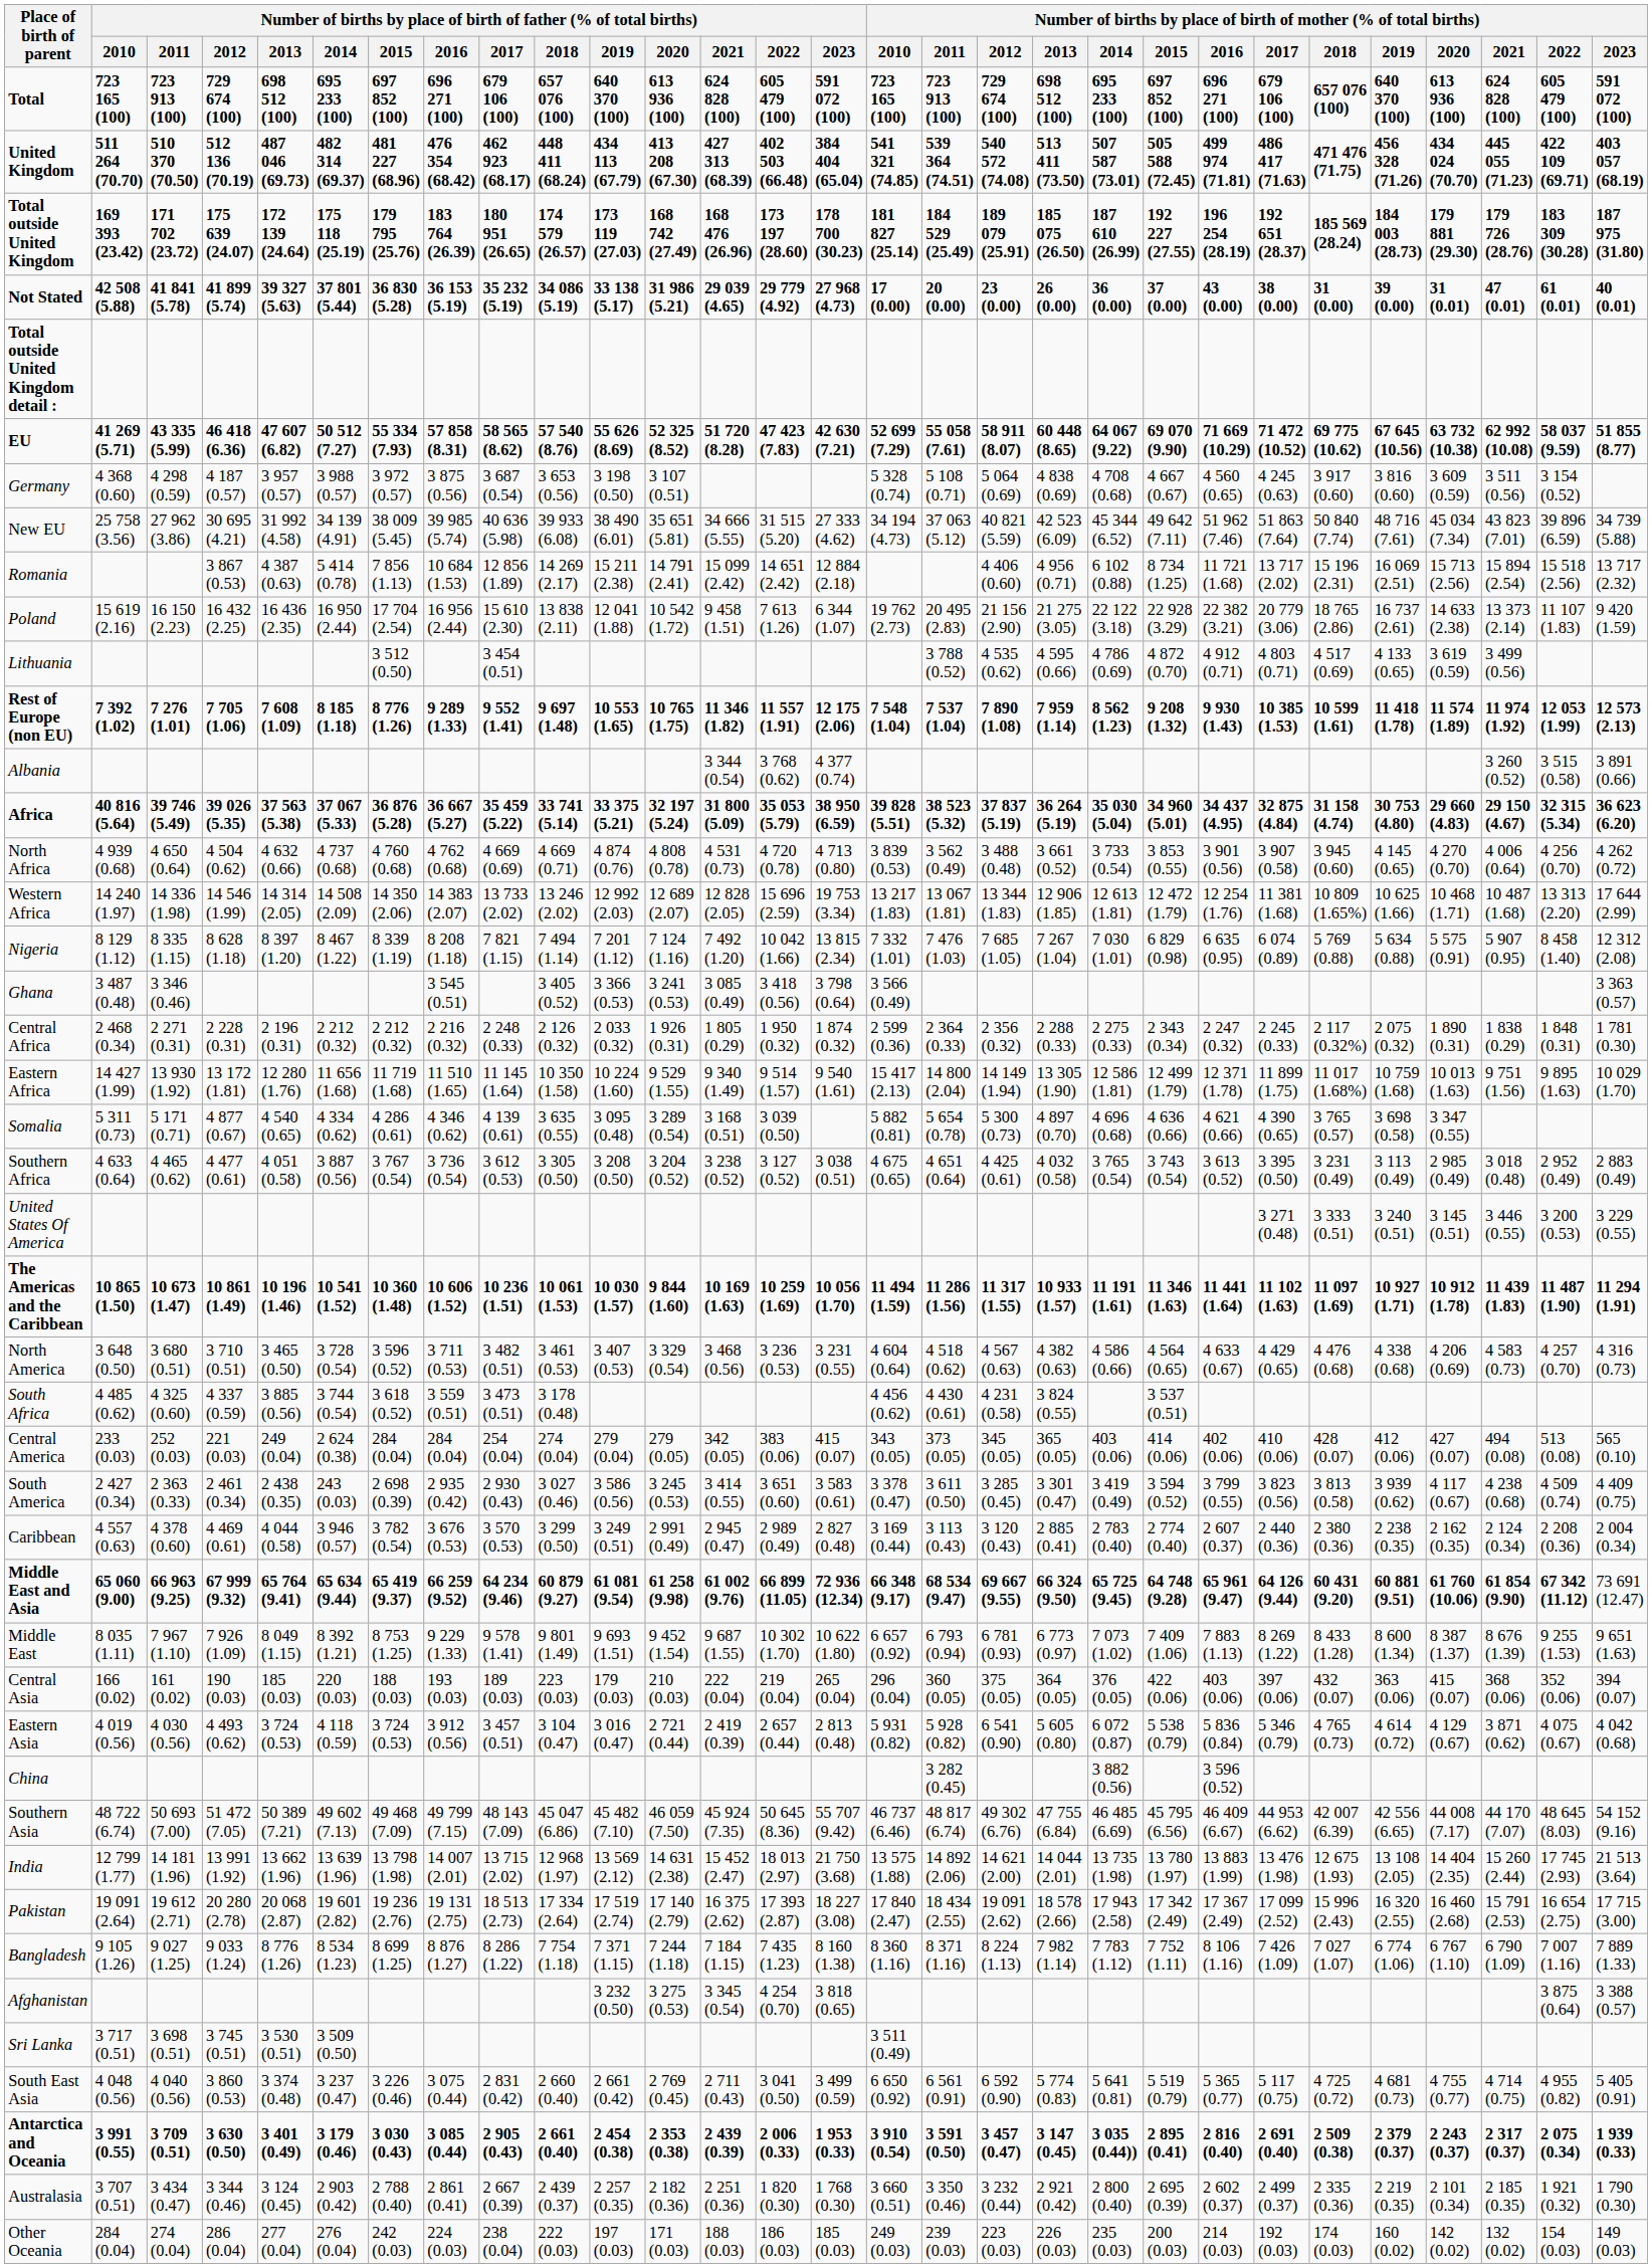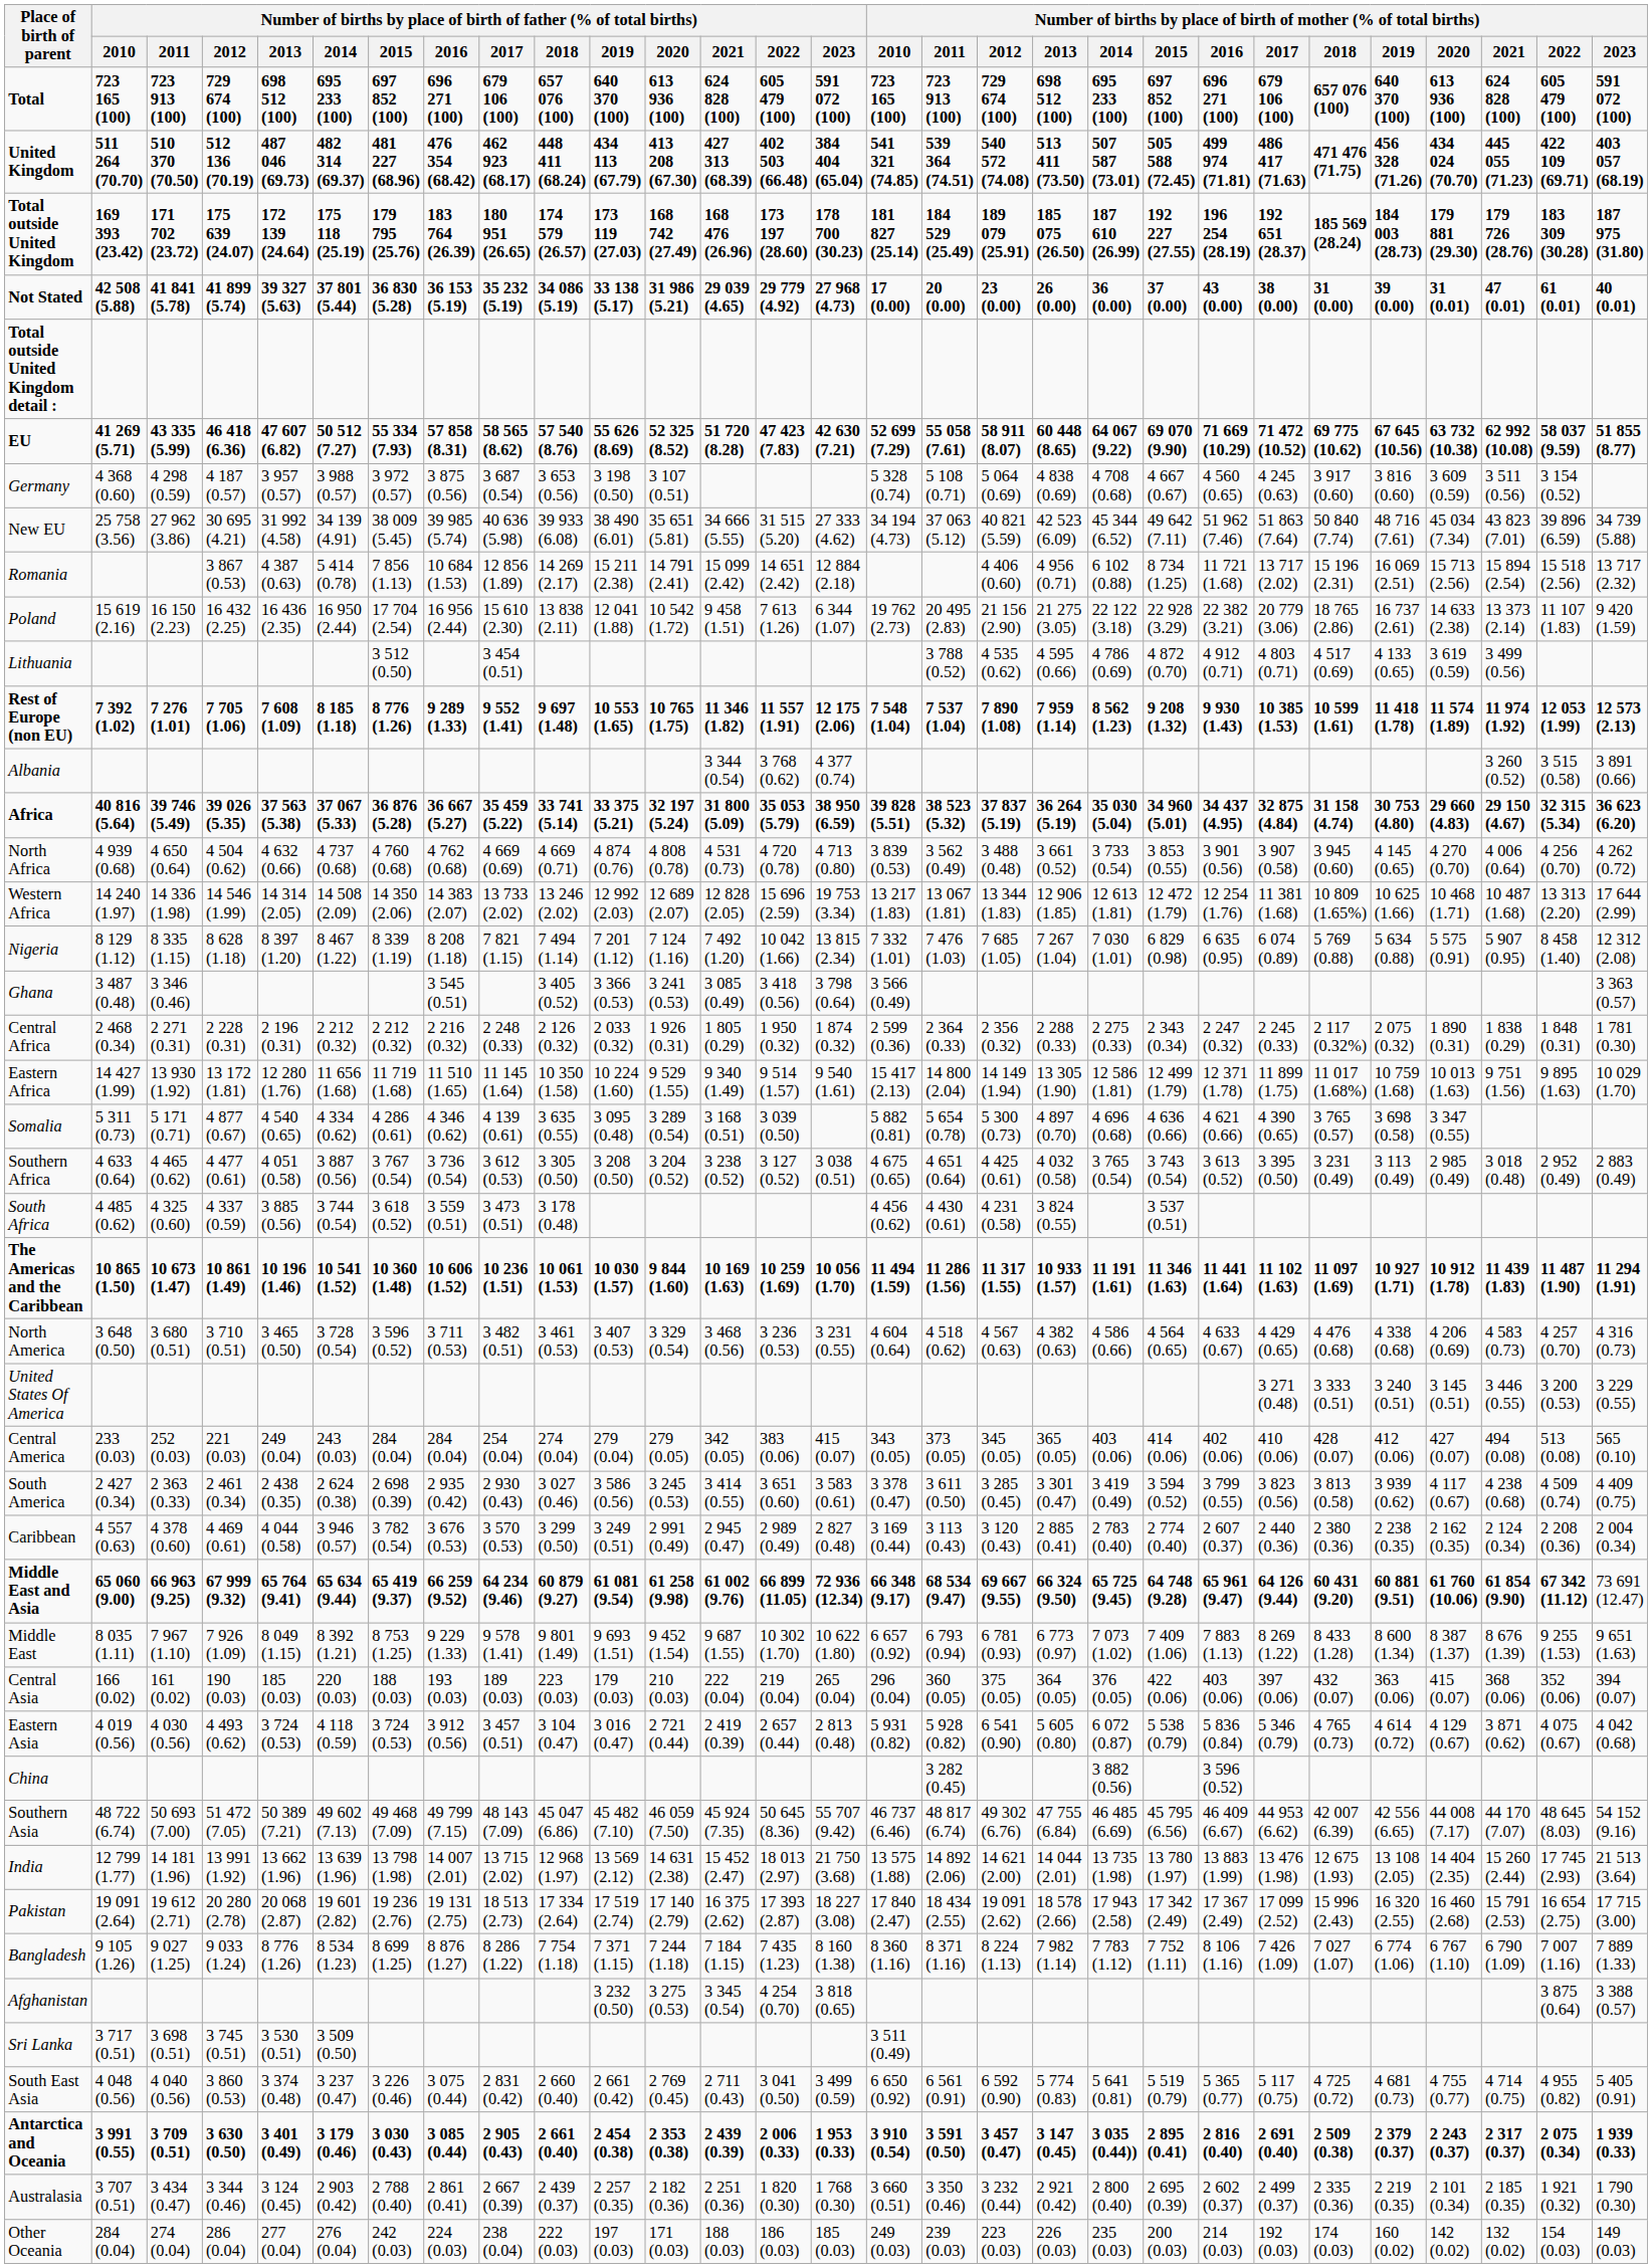rows swapped: South Africa <-> United States Of America
Central America | column 6: 2 624 (0.38) -> 243 (0.03)
South America | column 6: 243 (0.03) -> 2 624 (0.38)
